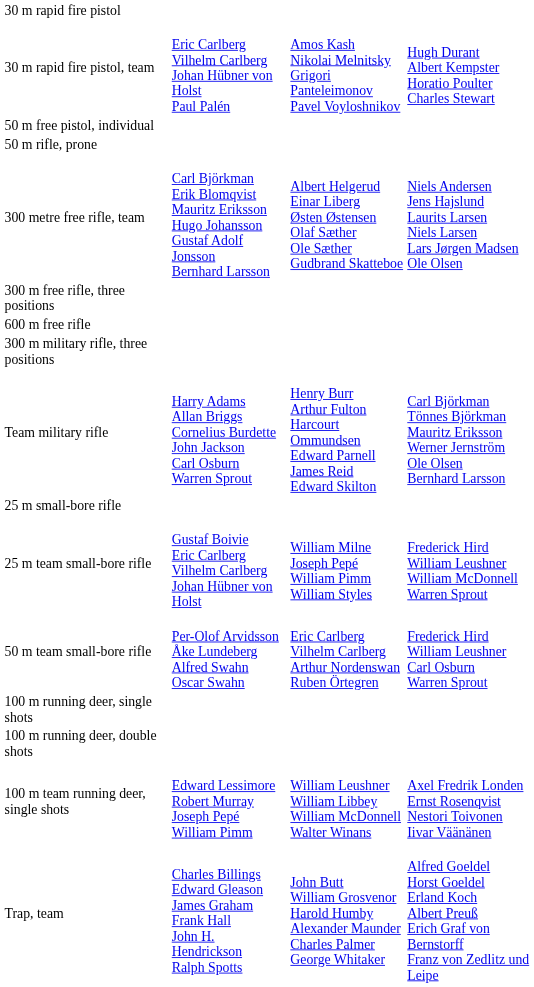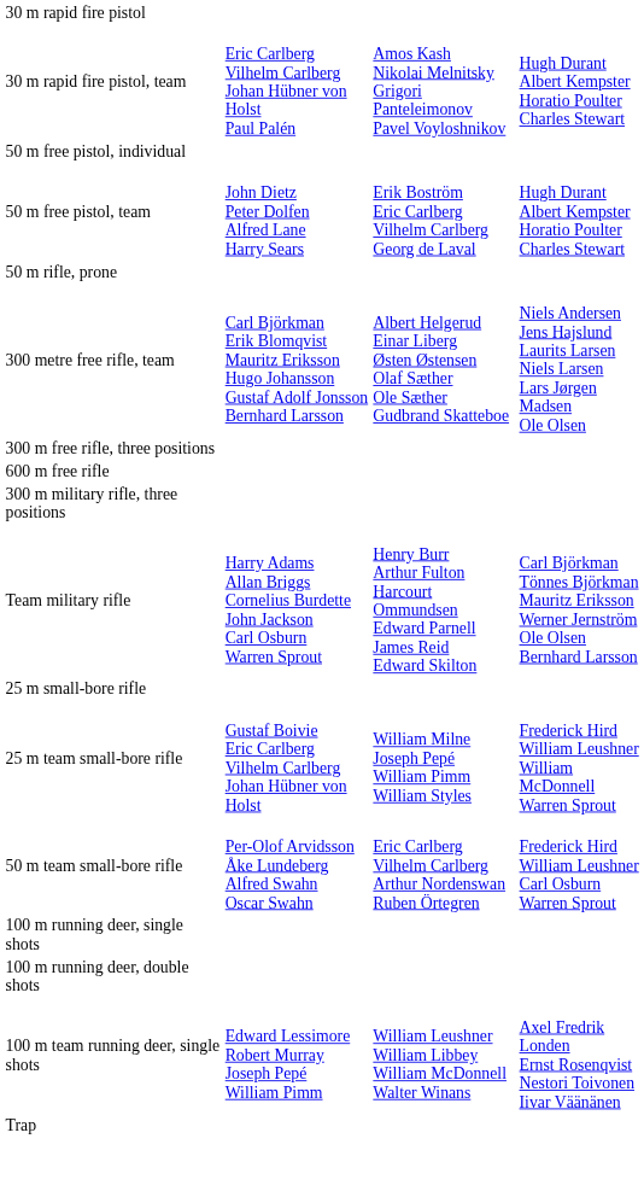+ row: 50 m free pistol, team | John Dietz Peter Dolfen Alfred Lane Harry Sears | Erik Boström Eric Carlberg Vilhelm Carlberg Georg de Laval | Hugh Durant Albert Kempster Horatio Poulter Charles Stewart
+ row: Trap
- row: Trap, team | Charles Billings Edward Gleason James Graham Frank Hall John H. Hendrickson Ralph Spotts | John Butt William Grosvenor Harold Humby Alexander Maunder Charles Palmer George Whitaker | Alfred Goeldel Horst Goeldel Erland Koch Albert Preuß Erich Graf von Bernstorff Franz von Zedlitz und Leipe
